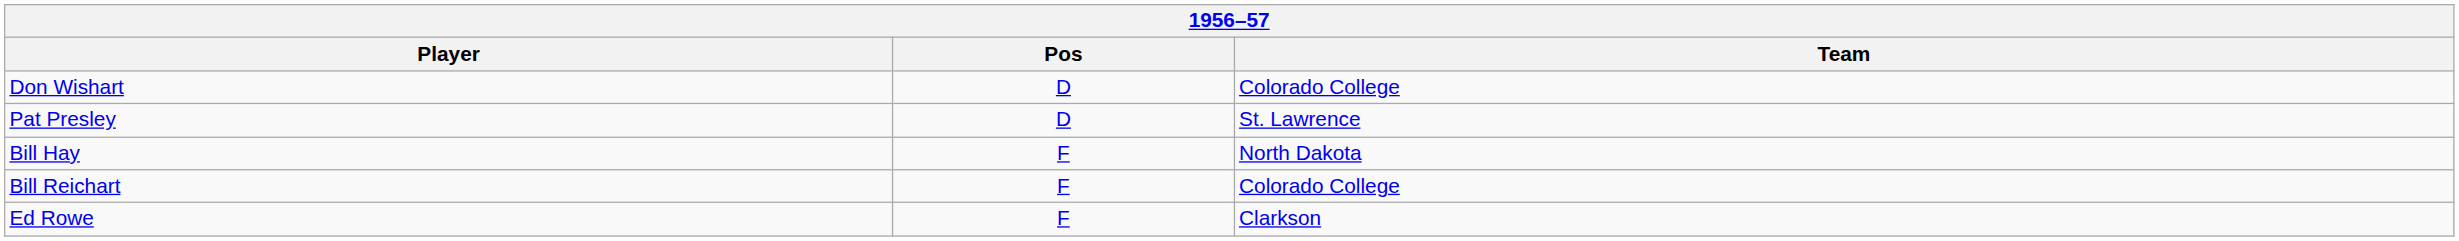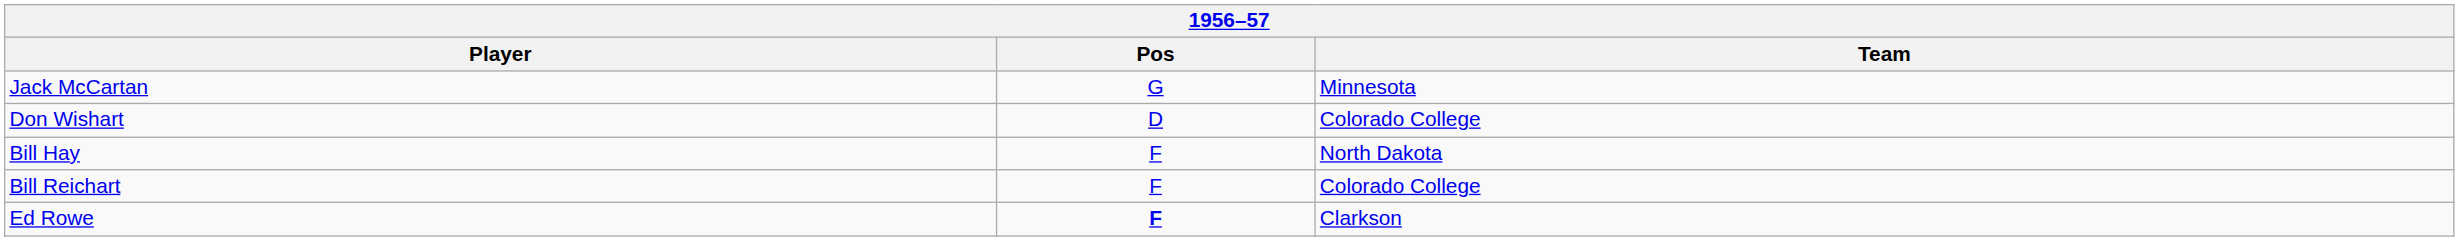+ row: Jack McCartan | G | Minnesota
- row: Pat Presley | D | St. Lawrence
Ed Rowe | Pos: normal -> bold
